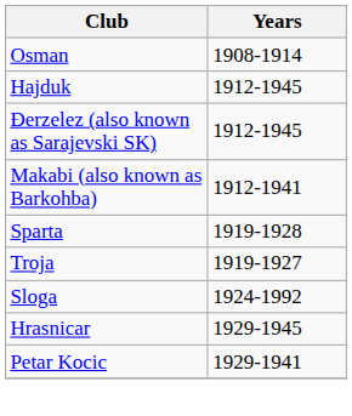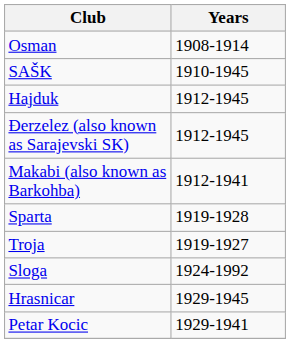+ row: SAŠK | 1910-1945
